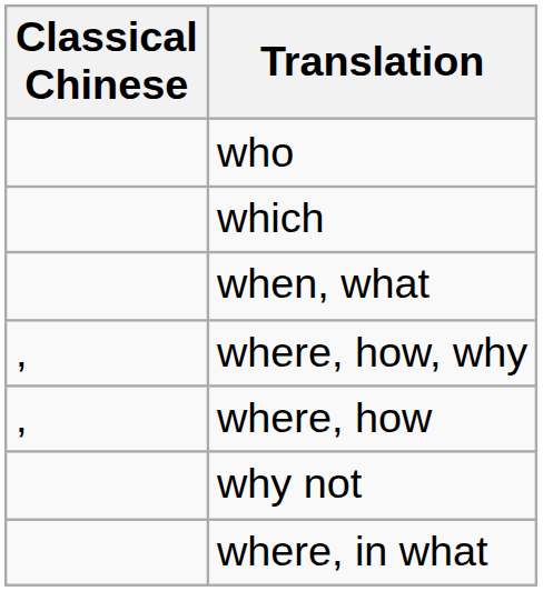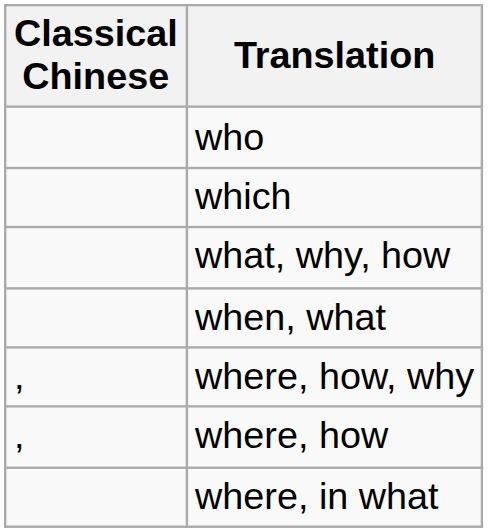+ row: what, why, how
- row: why not
